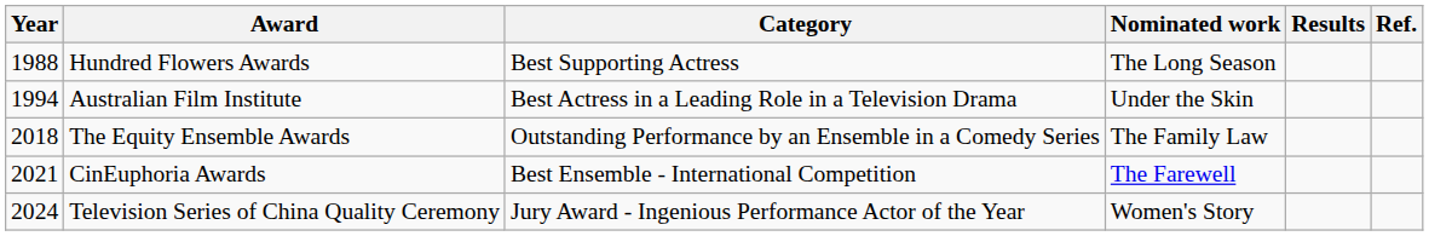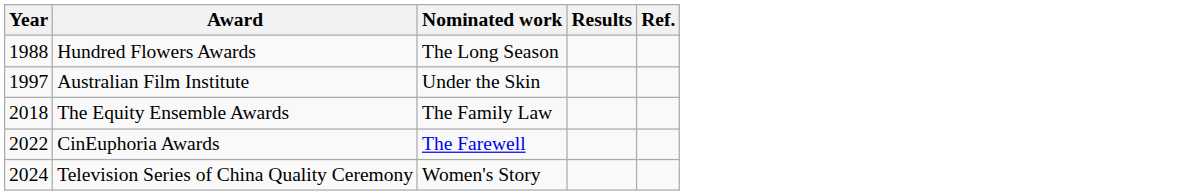- column: Category | Best Supporting Actress | Best Actress in a Leading Role in a Television Drama | Outstanding Performance by an Ensemble in a Comedy Series | Best Ensemble - International Competition | Jury Award - Ingenious Performance Actor of the Year
Australian Film Institute | Year: 1994 -> 1997
CinEuphoria Awards | Year: 2021 -> 2022
